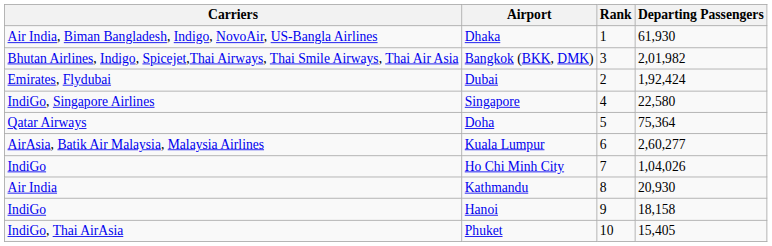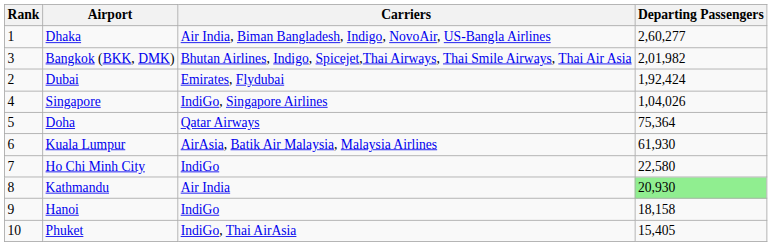columns swapped: Rank <-> Carriers
Dhaka | Departing Passengers: 61,930 -> 2,60,277
Singapore | Departing Passengers: 22,580 -> 1,04,026
Kuala Lumpur | Departing Passengers: 2,60,277 -> 61,930
Ho Chi Minh City | Departing Passengers: 1,04,026 -> 22,580
Kathmandu | Departing Passengers: no background -> lightgreen background
